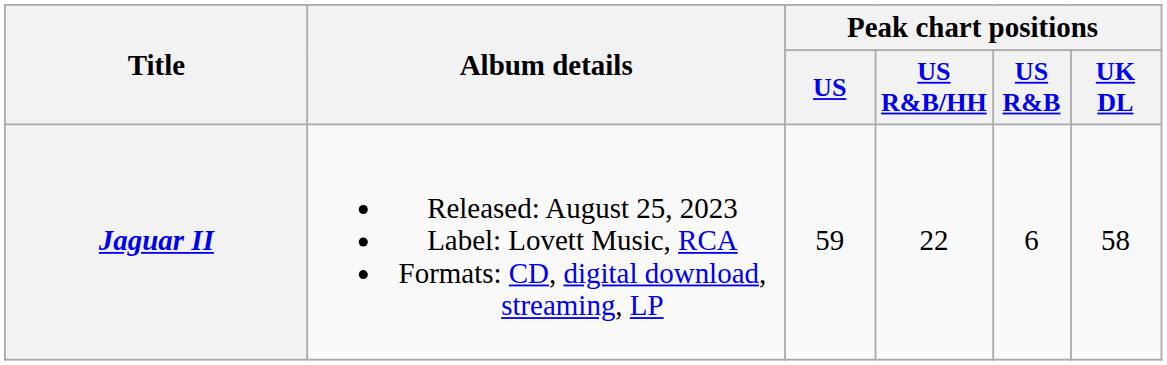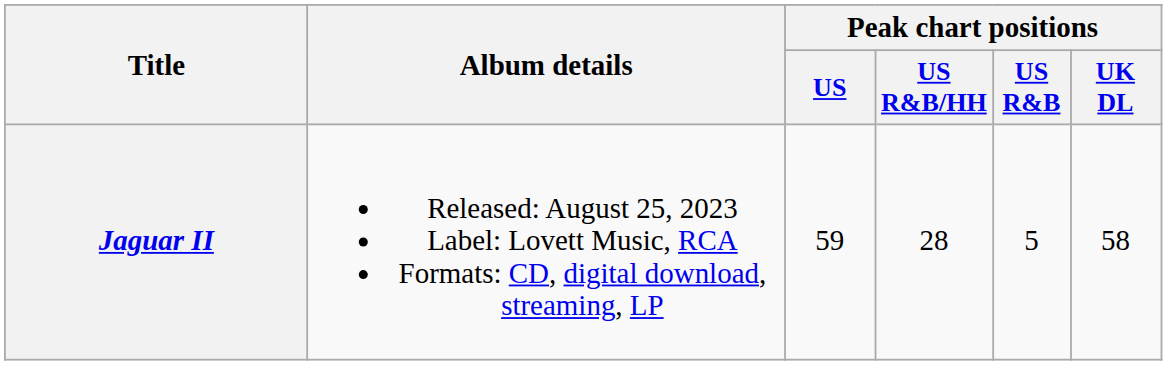Jaguar II | Peak chart positions / US R&B/HH: 22 -> 28
Jaguar II | Peak chart positions / US R&B: 6 -> 5
